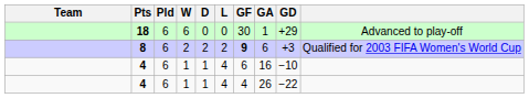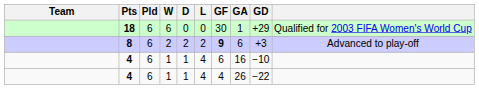18 | column 10: Advanced to play-off -> Qualified for 2003 FIFA Women's World Cup
8 | column 10: Qualified for 2003 FIFA Women's World Cup -> Advanced to play-off
